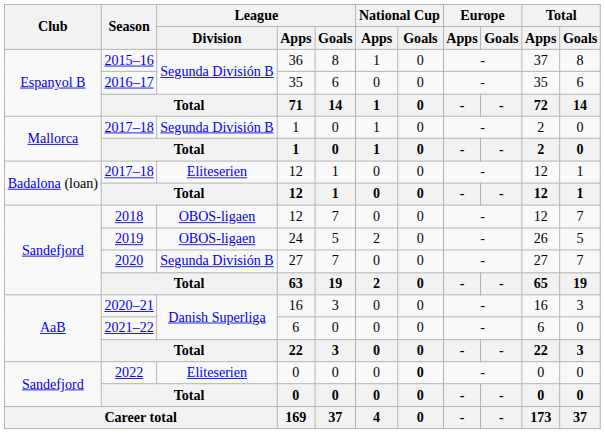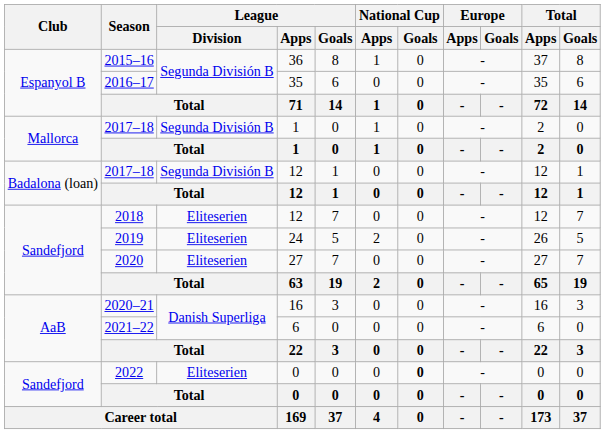2017–18 / 12 | League / Division: Eliteserien -> Segunda División B
2018 | League / Division: OBOS-ligaen -> Eliteserien
2019 | League / Division: OBOS-ligaen -> Eliteserien
2020 | League / Division: Segunda División B -> Eliteserien
